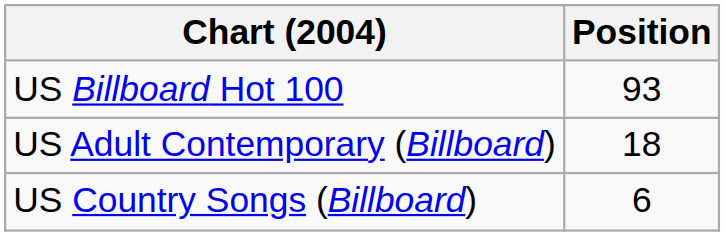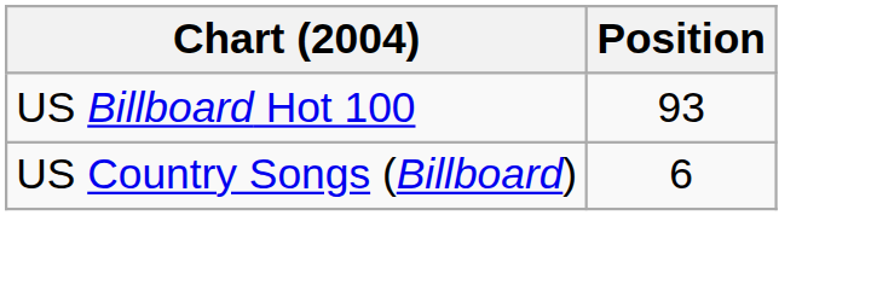- row: US Adult Contemporary (Billboard) | 18
